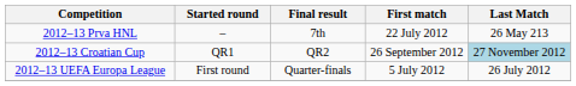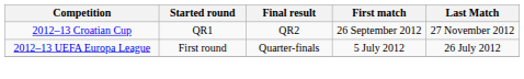- row: 2012–13 Prva HNL | – | 7th | 22 July 2012 | 26 May 213
2012–13 Croatian Cup | Last Match: lightblue background -> no background
